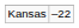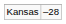Kansas | column 2: –22 -> –28
